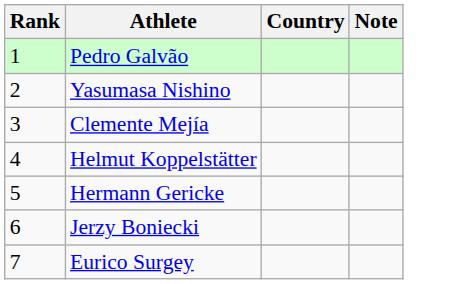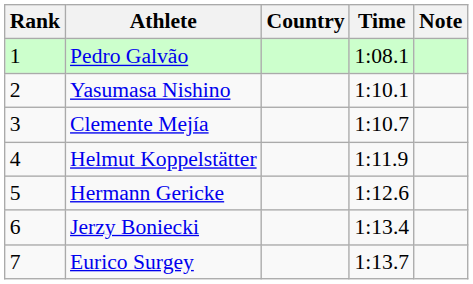+ column: Time | 1:08.1 | 1:10.1 | 1:10.7 | 1:11.9 | 1:12.6 | 1:13.4 | 1:13.7
